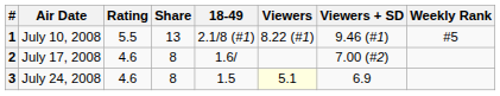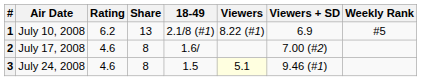1 | Rating: 5.5 -> 6.2
1 | Viewers + SD: 9.46 (#1) -> 6.9
3 | Viewers + SD: 6.9 -> 9.46 (#1)
